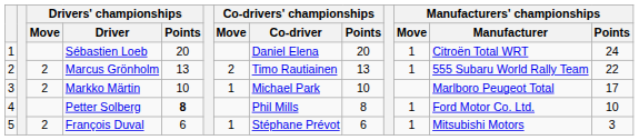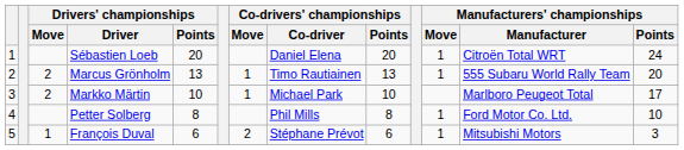Marcus Grönholm | Co-drivers' championships / Move: 2 -> 1
Marcus Grönholm | Manufacturers' championships / Points: 22 -> 20
Petter Solberg | Drivers' championships / Points: bold -> normal
François Duval | Drivers' championships / Move: 2 -> 1
François Duval | Co-drivers' championships / Move: 1 -> 2
